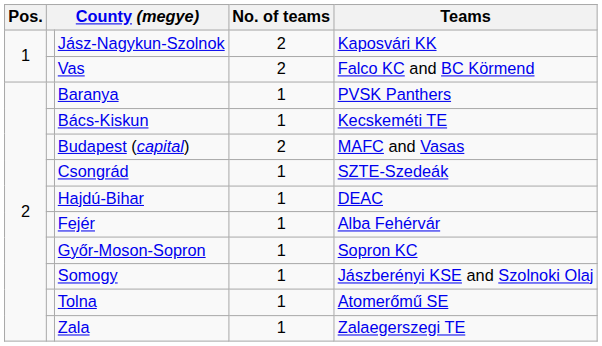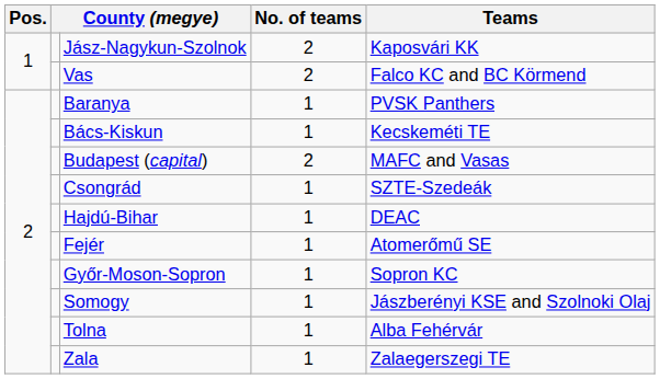Fejér | Teams: Alba Fehérvár -> Atomerőmű SE
Tolna | Teams: Atomerőmű SE -> Alba Fehérvár
